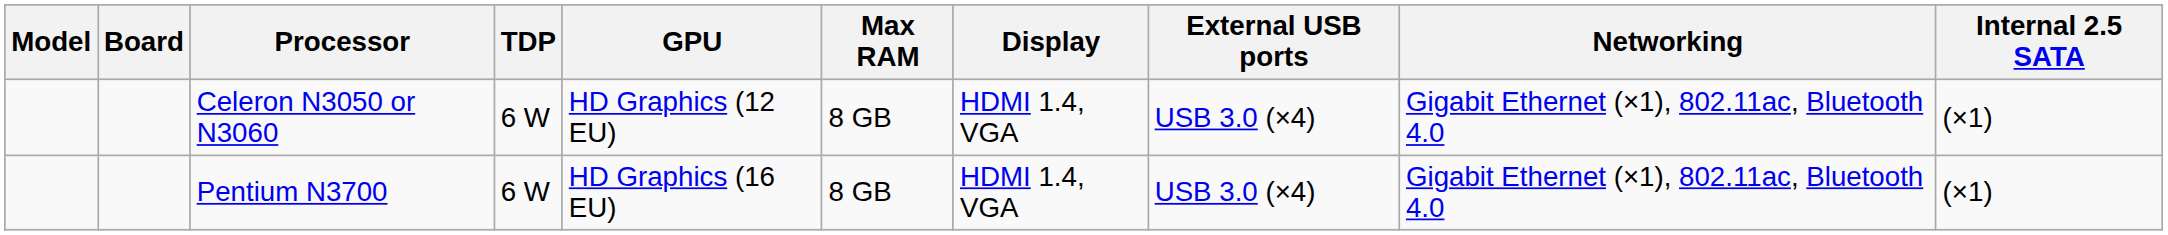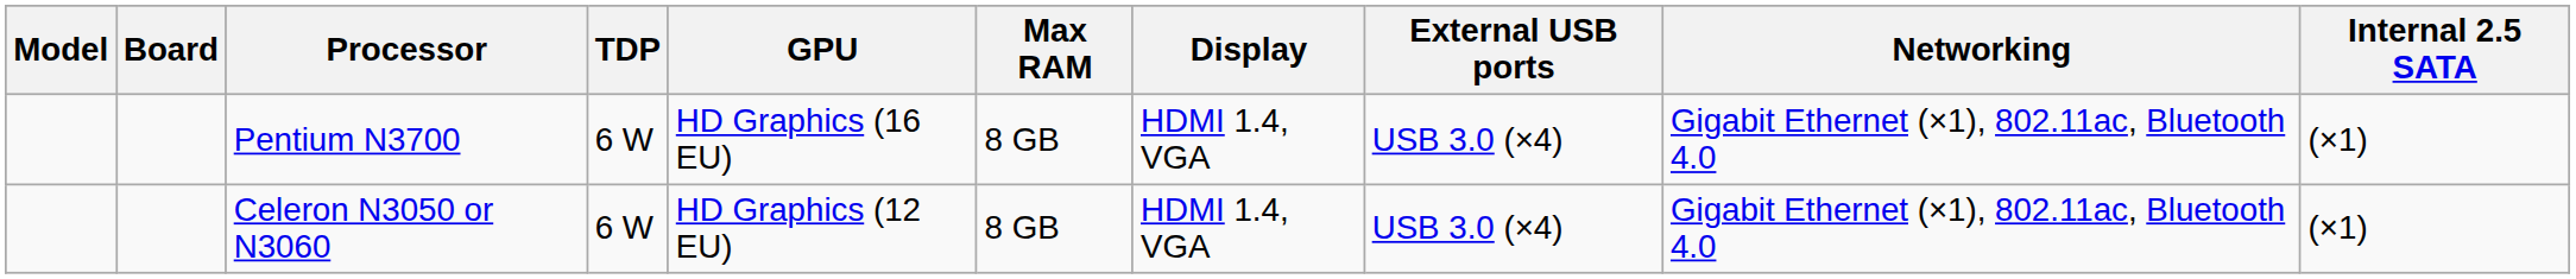rows swapped: Celeron N3050 or N3060 <-> Pentium N3700
